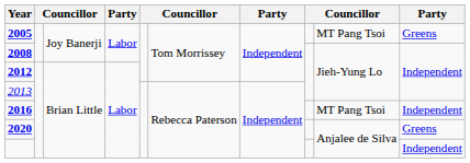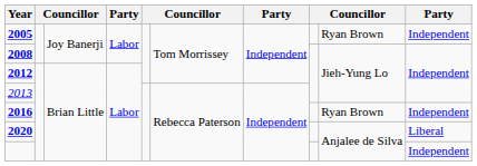2005 | column 9: MT Pang Tsoi -> Ryan Brown
2005 | column 10: Greens -> Independent
2016 | column 9: MT Pang Tsoi -> Ryan Brown
2020 | column 10: Greens -> Liberal
